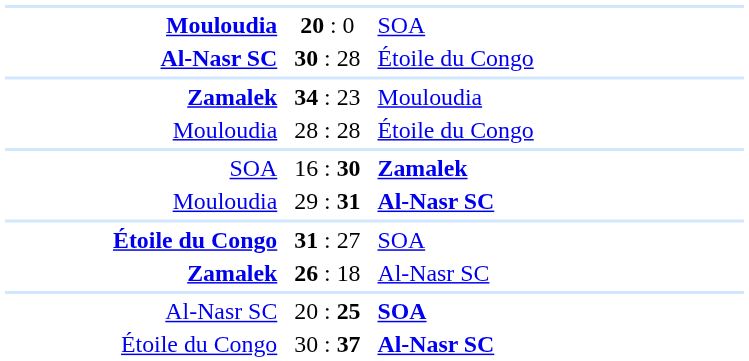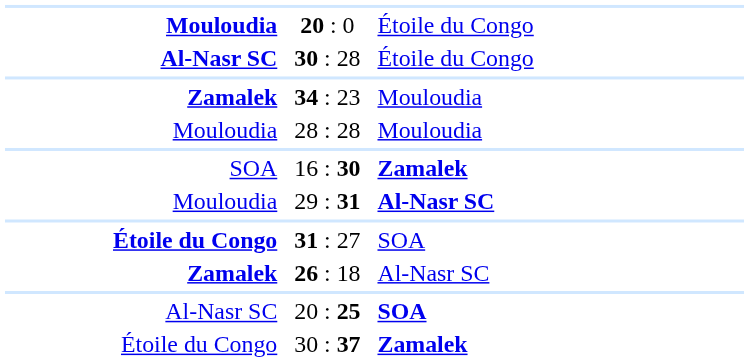20 : 0 | column 3: SOA -> Étoile du Congo
28 : 28 | column 3: Étoile du Congo -> Mouloudia
30 : 37 | column 3: Al-Nasr SC -> Zamalek
